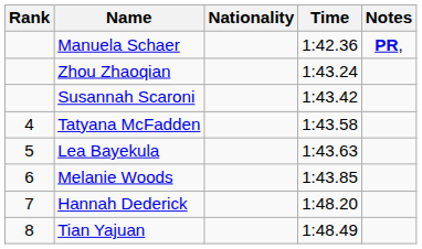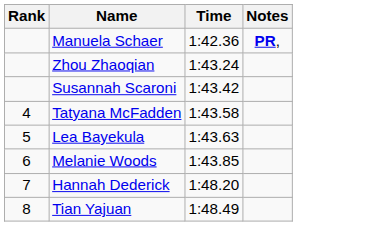- column: Nationality
